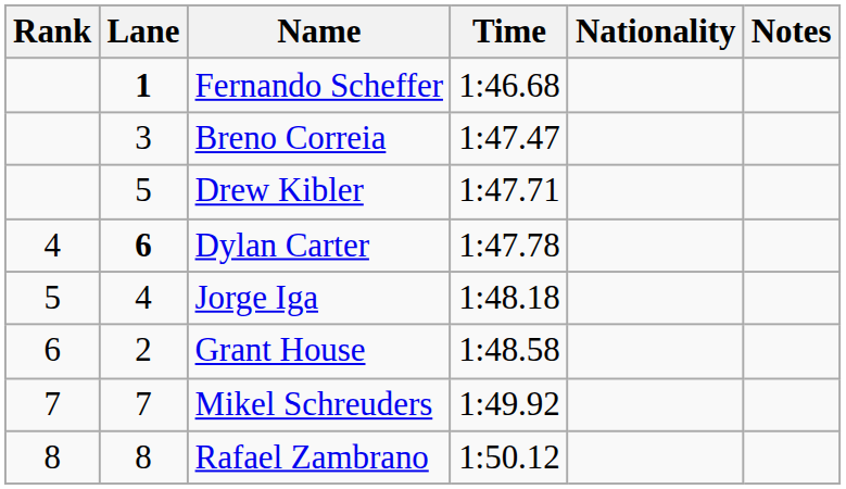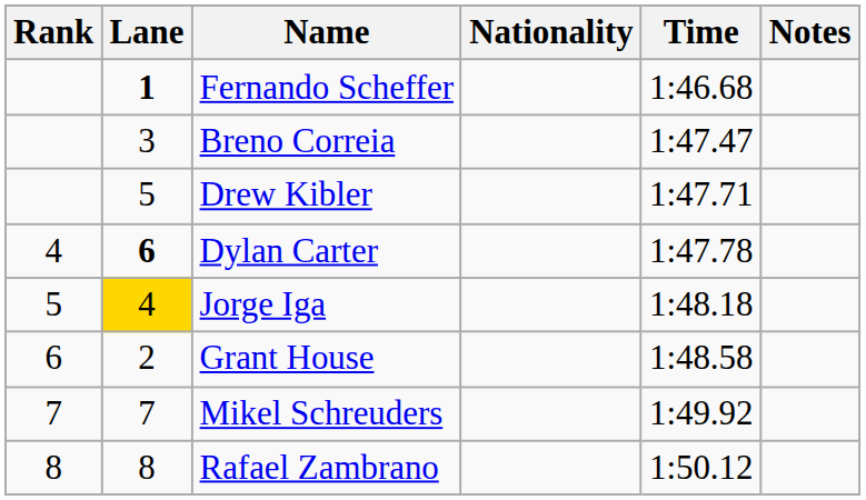columns swapped: Nationality <-> Time
Jorge Iga | Lane: no background -> gold background
